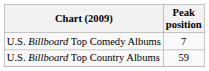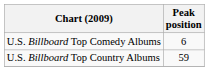U.S. Billboard Top Comedy Albums | Peak position: 7 -> 6
